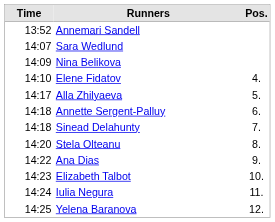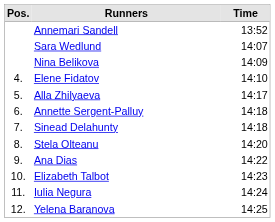columns swapped: Pos. <-> Time
